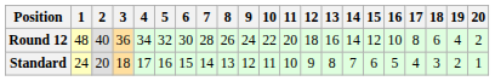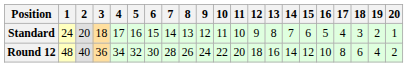rows swapped: Standard <-> Round 12
